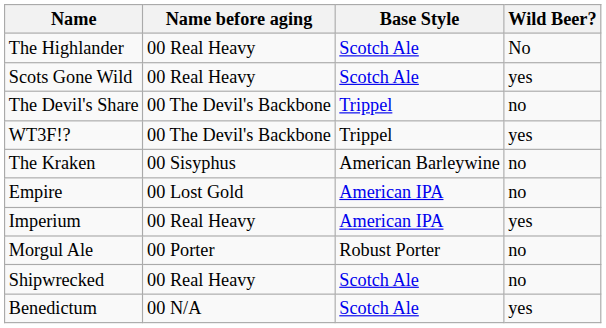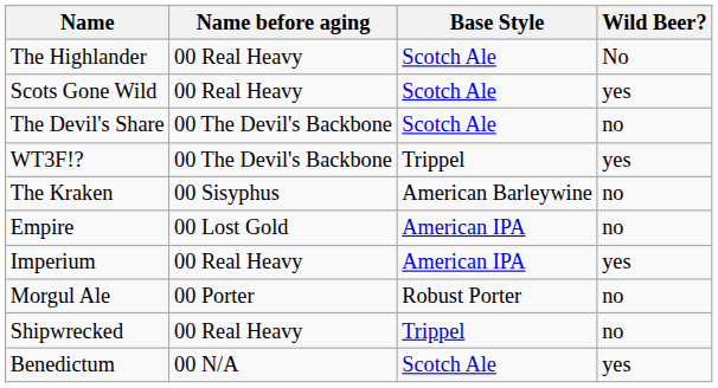The Devil's Share | Base Style: Trippel -> Scotch Ale
Shipwrecked | Base Style: Scotch Ale -> Trippel
